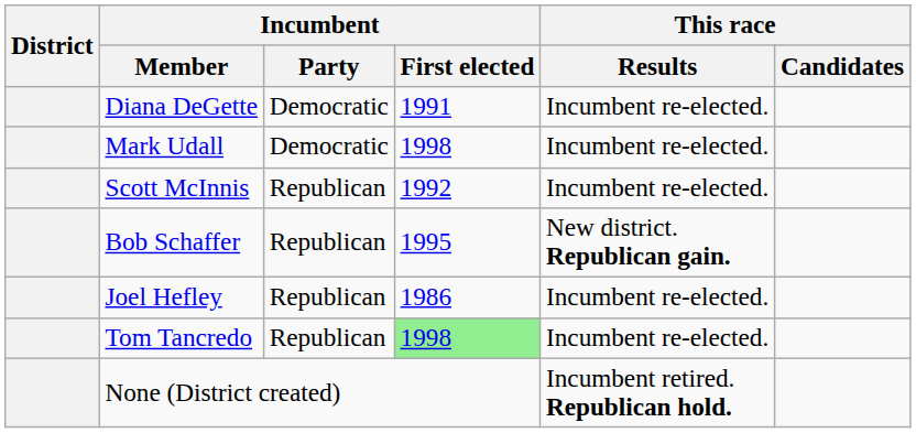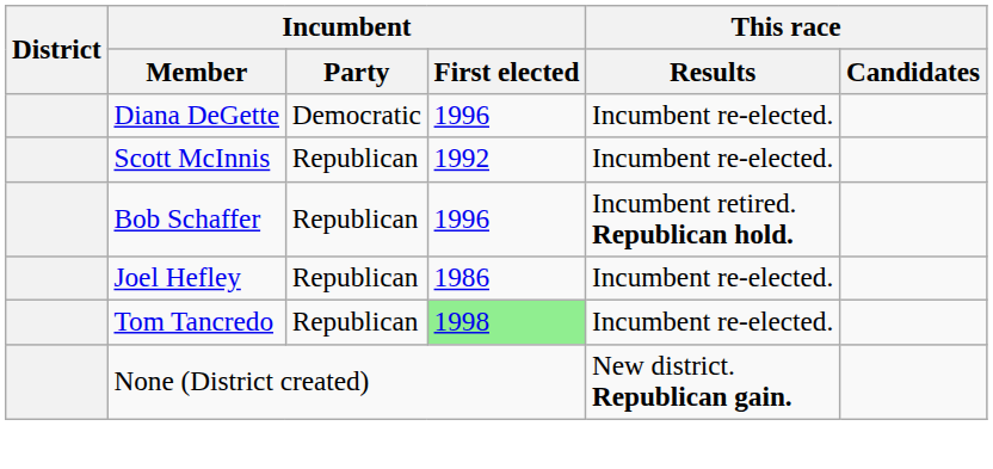Diana DeGette | Incumbent / First elected: 1991 -> 1996
- row: Mark Udall | Democratic | 1998 | Incumbent re-elected.
Bob Schaffer | Incumbent / First elected: 1995 -> 1996
Bob Schaffer | This race / Results: New district. Republican gain. -> Incumbent retired. Republican hold.
None (District created) | This race / Results: Incumbent retired. Republican hold. -> New district. Republican gain.
